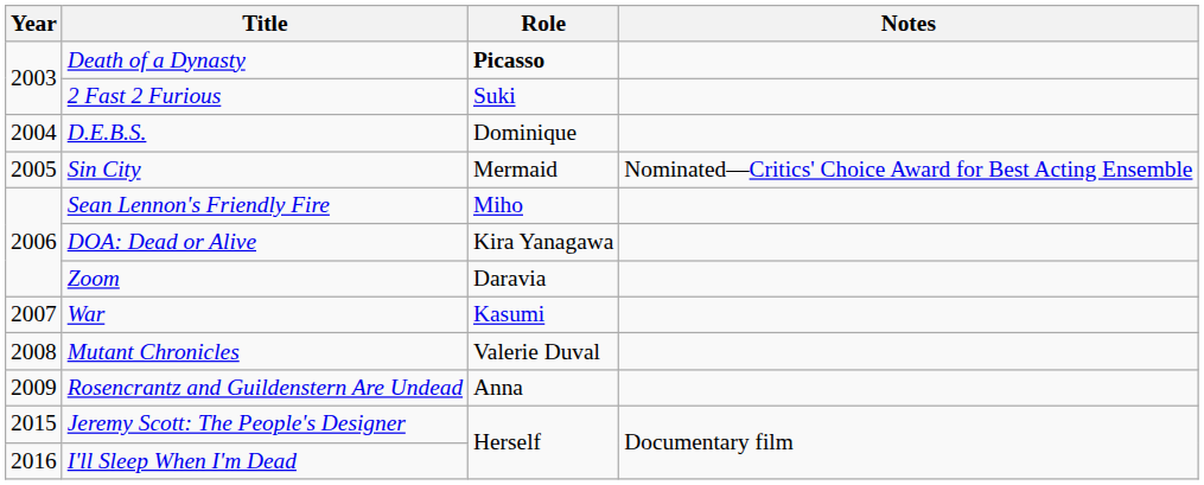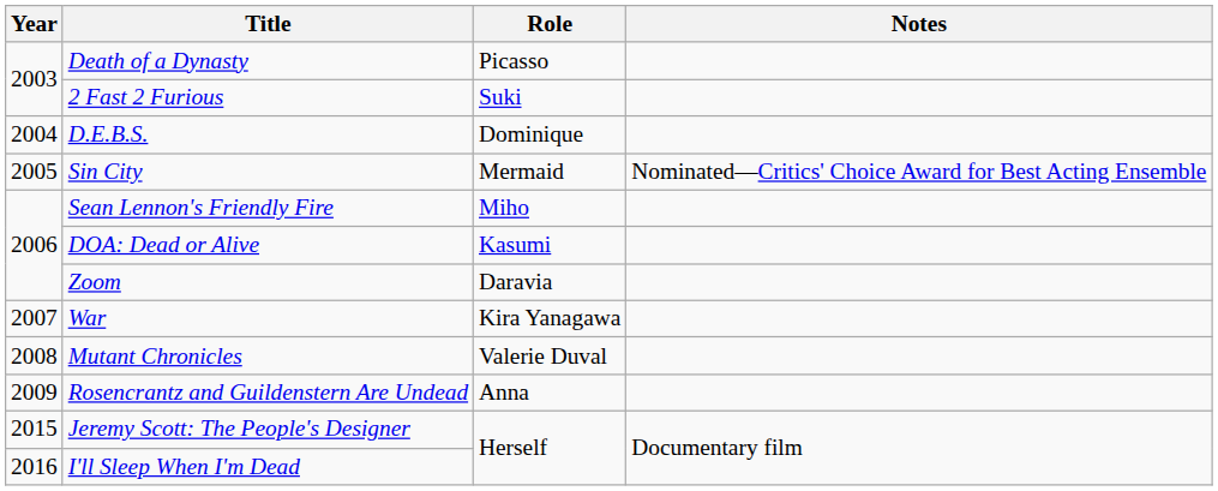Death of a Dynasty | Role: bold -> normal
DOA: Dead or Alive | Role: Kira Yanagawa -> Kasumi
War | Role: Kasumi -> Kira Yanagawa
